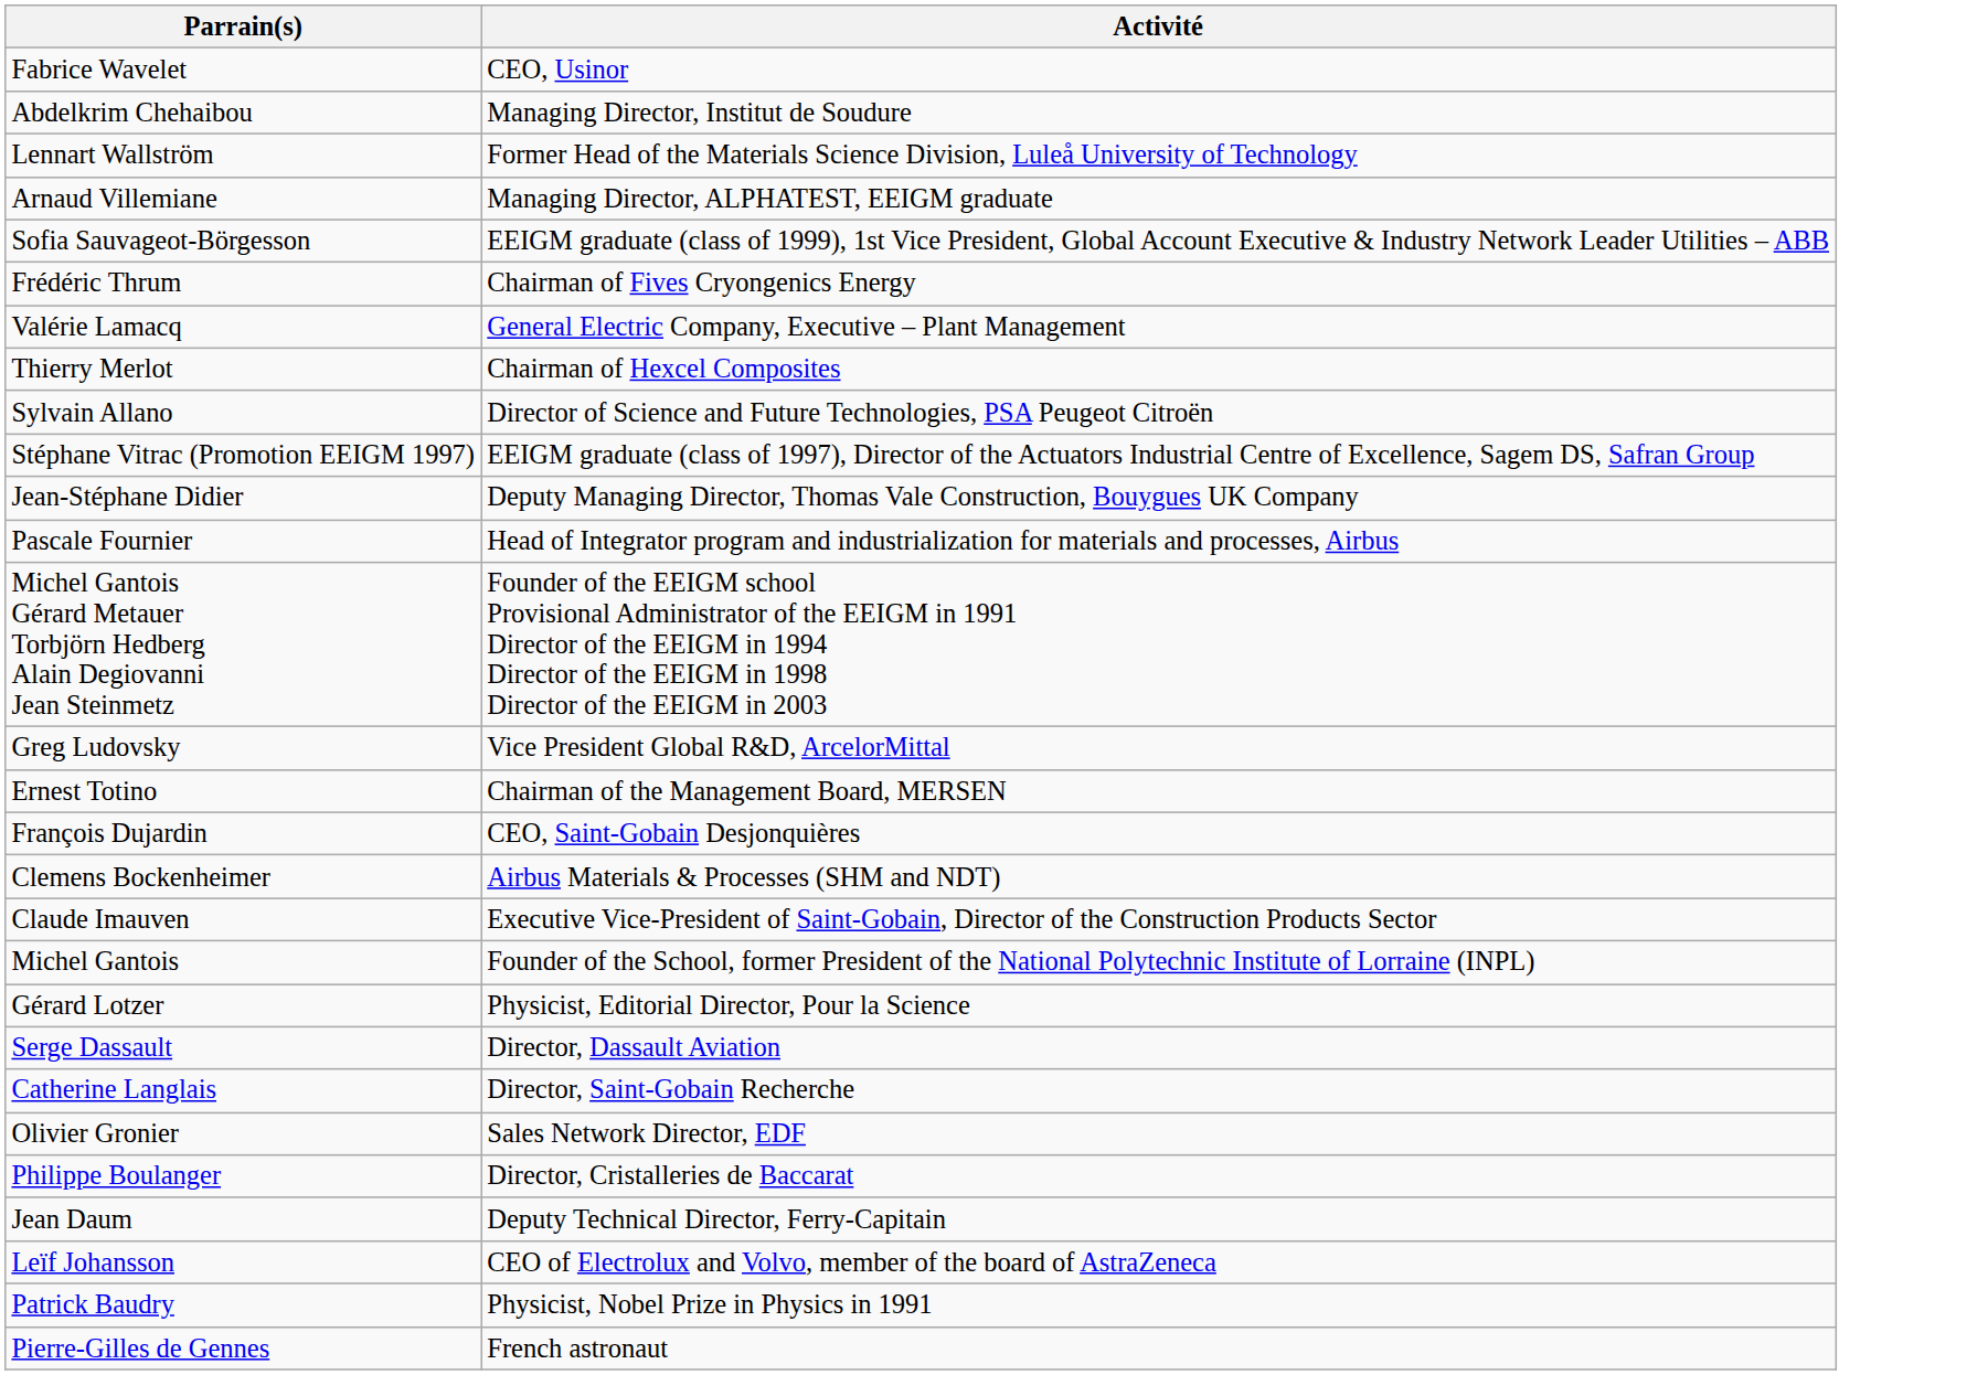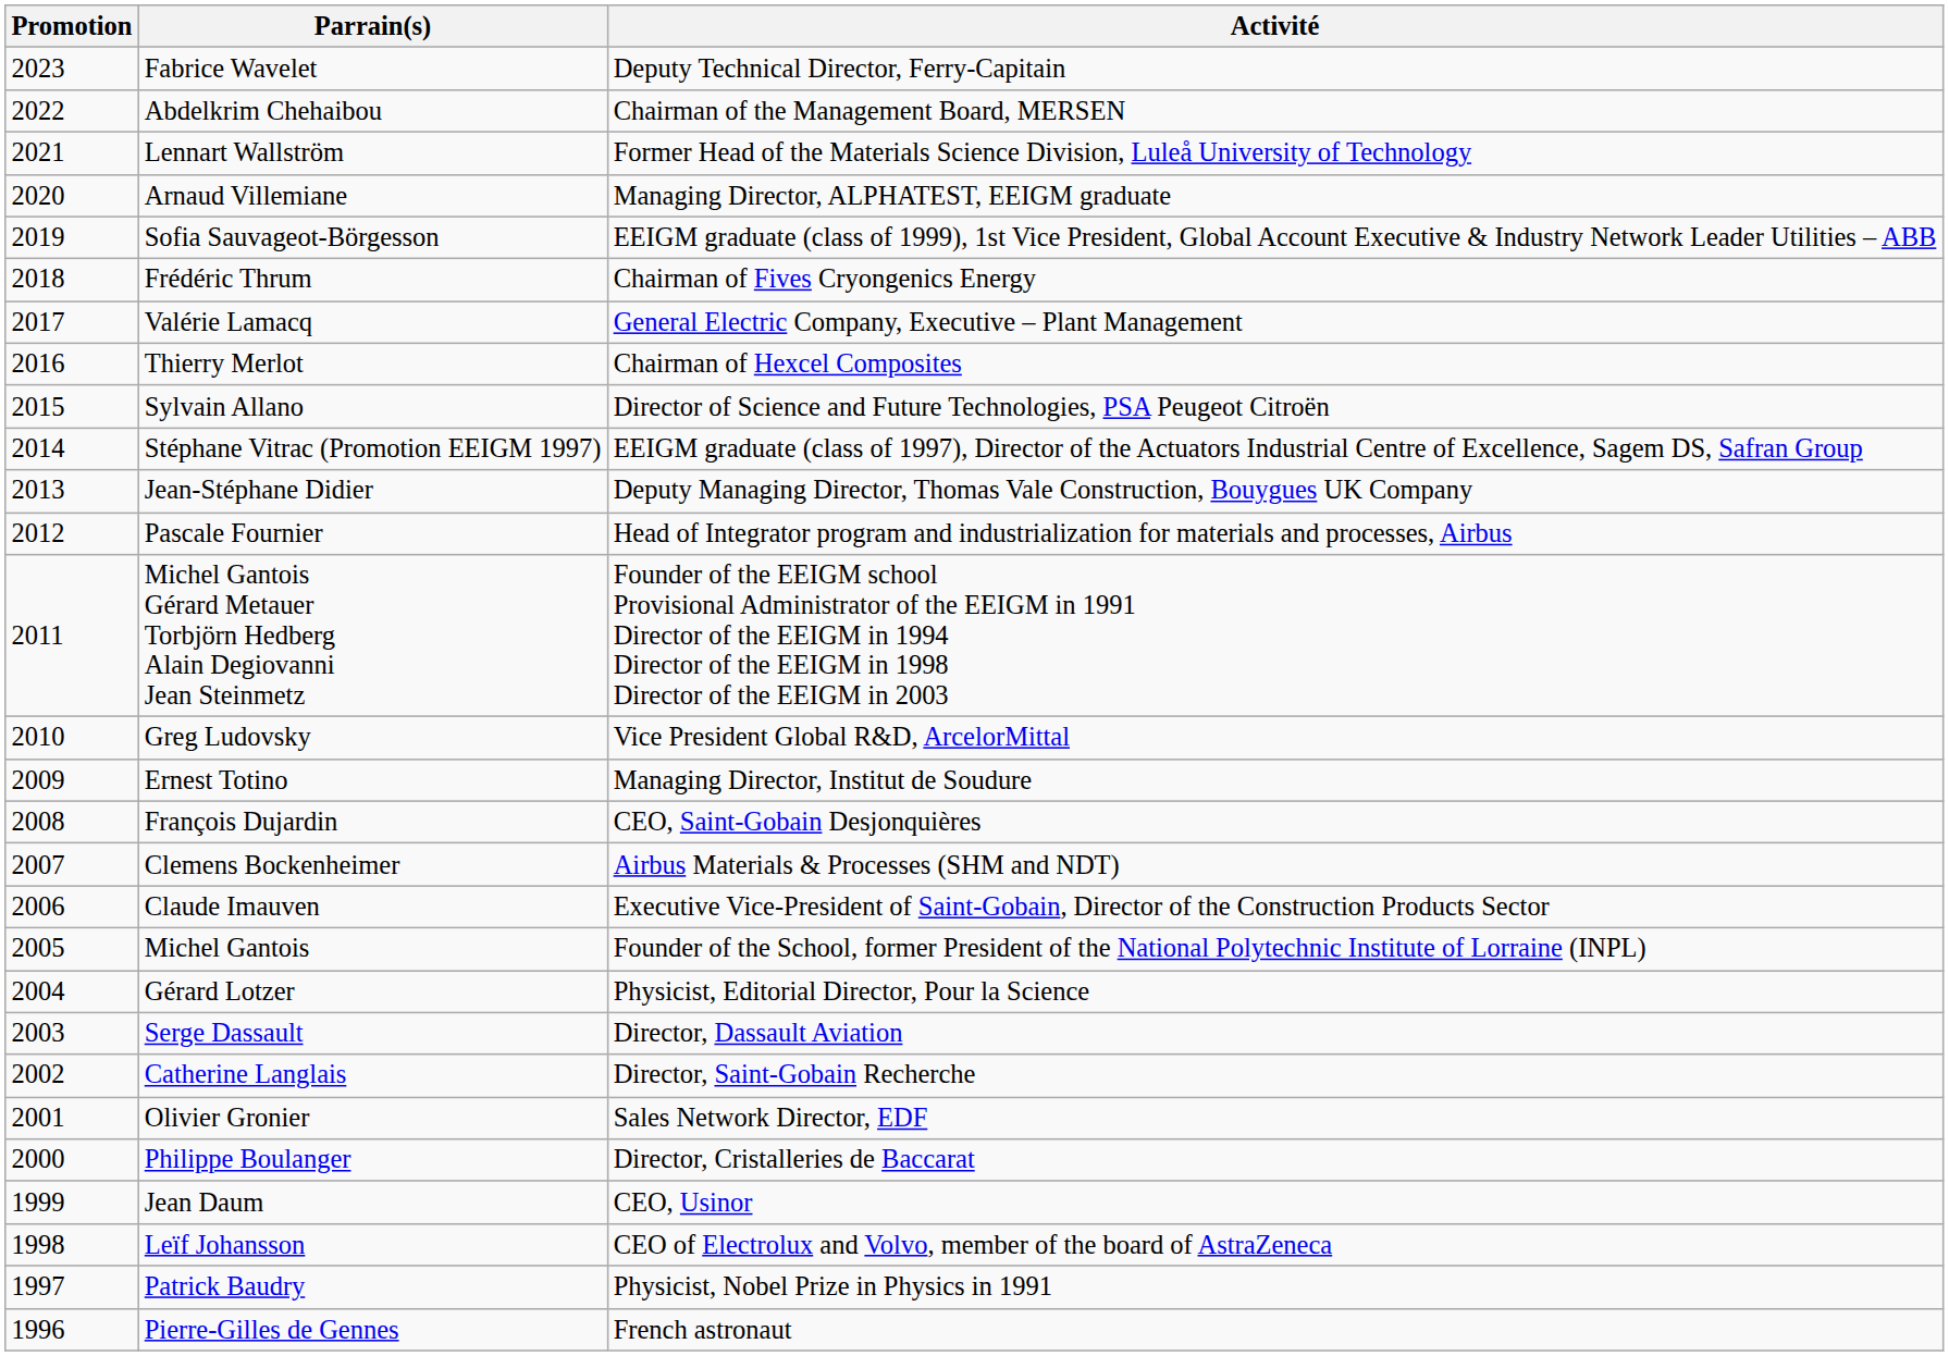+ column: Promotion | 2023 | 2022 | 2021 | 2020 | 2019 | 2018 | 2017 | 2016 | 2015 | 2014 | 2013 | 2012 | 2011 | 2010 | 2009 | 2008 | 2007 | 2006 | 2005 | 2004 | 2003 | 2002 | 2001 | 2000 | 1999 | 1998 | 1997 | 1996
Fabrice Wavelet | Activité: CEO, Usinor -> Deputy Technical Director, Ferry-Capitain
Abdelkrim Chehaibou | Activité: Managing Director, Institut de Soudure -> Chairman of the Management Board, MERSEN
Ernest Totino | Activité: Chairman of the Management Board, MERSEN -> Managing Director, Institut de Soudure
Jean Daum | Activité: Deputy Technical Director, Ferry-Capitain -> CEO, Usinor
